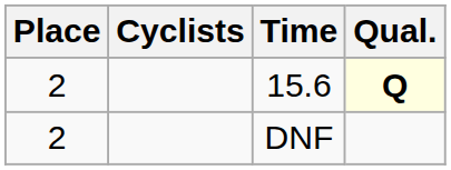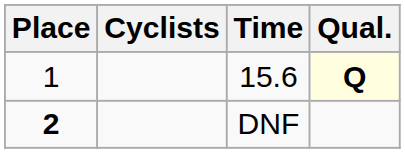15.6 | Place: 2 -> 1
DNF | Place: normal -> bold
